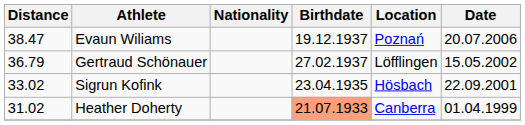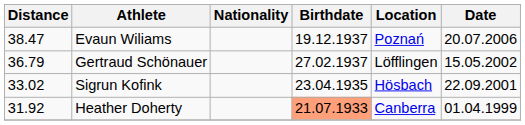Heather Doherty | Distance: 31.02 -> 31.92
